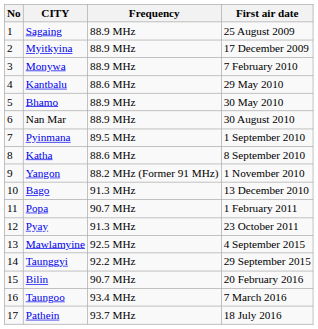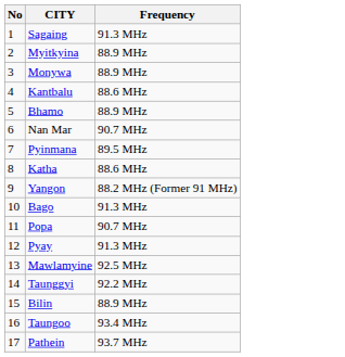- column: First air date | 25 August 2009 | 17 December 2009 | 7 February 2010 | 29 May 2010 | 30 May 2010 | 30 August 2010 | 1 September 2010 | 8 September 2010 | 1 November 2010 | 13 December 2010 | 1 February 2011 | 23 October 2011 | 4 September 2015 | 29 September 2015 | 20 February 2016 | 7 March 2016 | 18 July 2016
Sagaing | Frequency: 88.9 MHz -> 91.3 MHz
Nan Mar | Frequency: 88.9 MHz -> 90.7 MHz
Bilin | Frequency: 90.7 MHz -> 88.9 MHz
